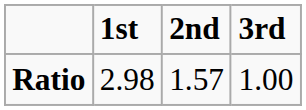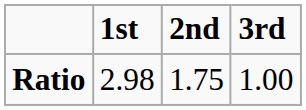Ratio | 2nd: 1.57 -> 1.75
